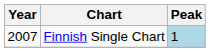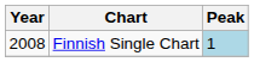Finnish Single Chart | Year: 2007 -> 2008
